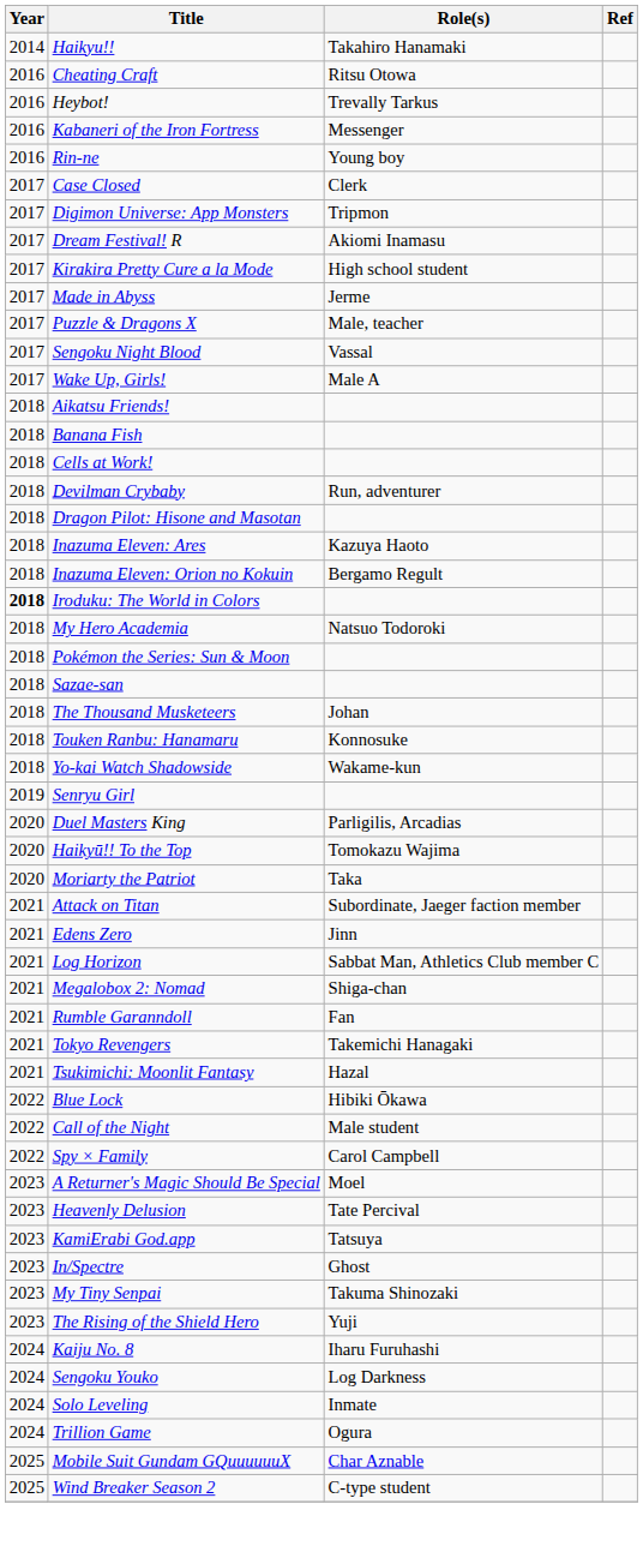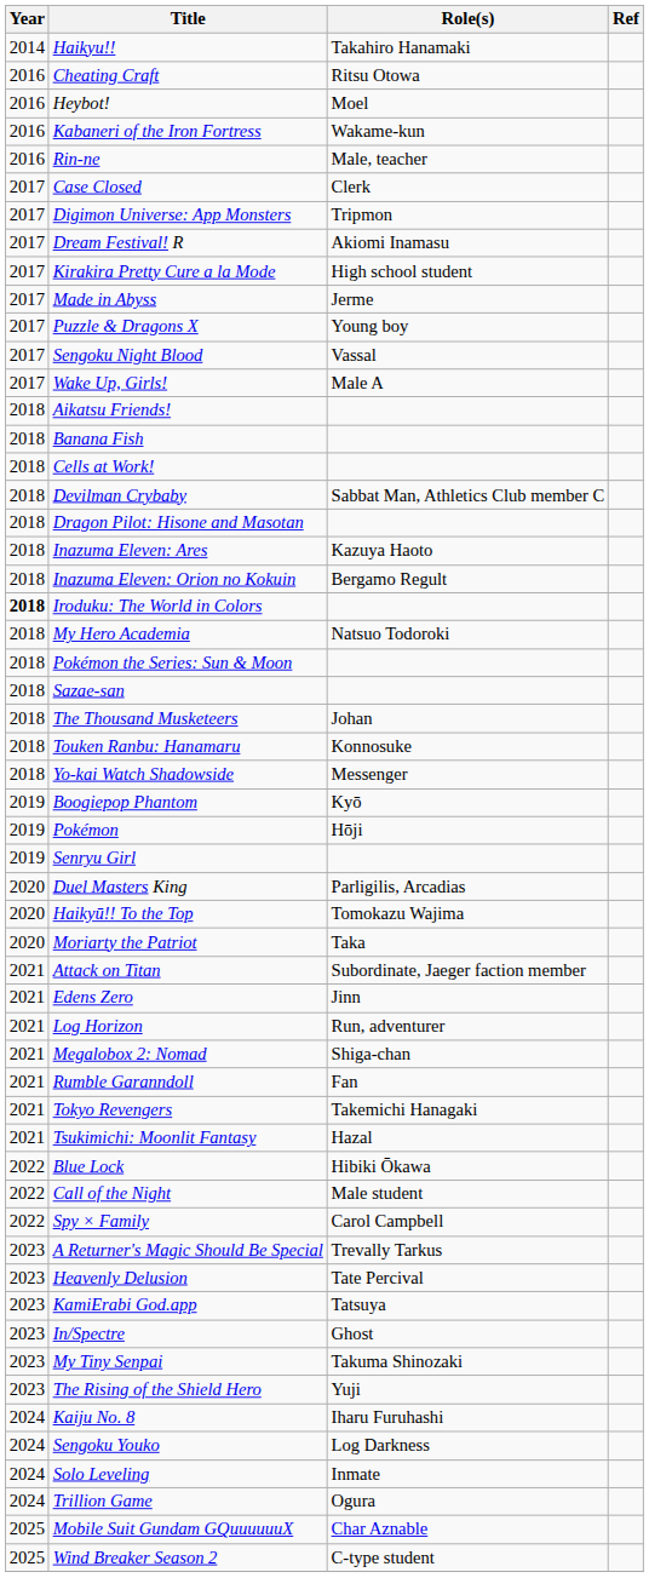Heybot! | Role(s): Trevally Tarkus -> Moel
Kabaneri of the Iron Fortress | Role(s): Messenger -> Wakame-kun
Rin-ne | Role(s): Young boy -> Male, teacher
Puzzle & Dragons X | Role(s): Male, teacher -> Young boy
Devilman Crybaby | Role(s): Run, adventurer -> Sabbat Man, Athletics Club member C
Yo-kai Watch Shadowside | Role(s): Wakame-kun -> Messenger
+ row: 2019 | Boogiepop Phantom | Kyō
+ row: 2019 | Pokémon | Hōji
Log Horizon | Role(s): Sabbat Man, Athletics Club member C -> Run, adventurer
A Returner's Magic Should Be Special | Role(s): Moel -> Trevally Tarkus
